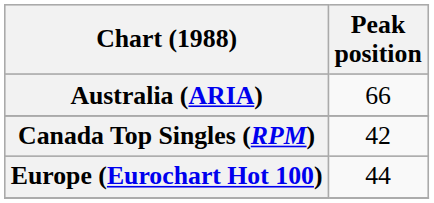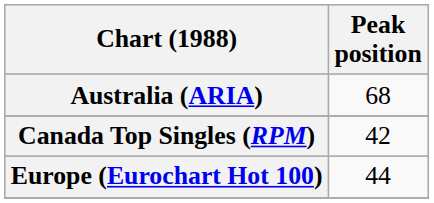Australia (ARIA) | Peak position: 66 -> 68
